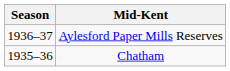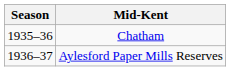rows swapped: Chatham <-> Aylesford Paper Mills Reserves
